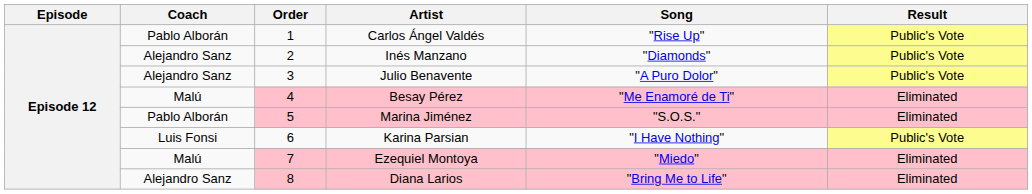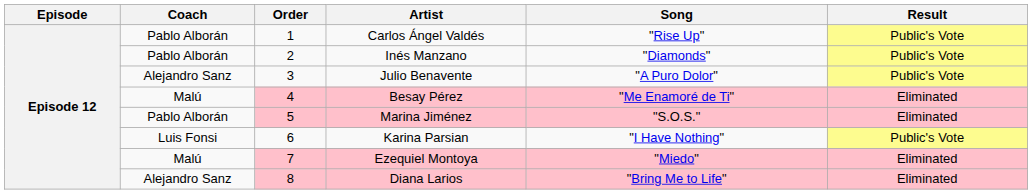Inés Manzano | Coach: Alejandro Sanz -> Pablo Alborán
